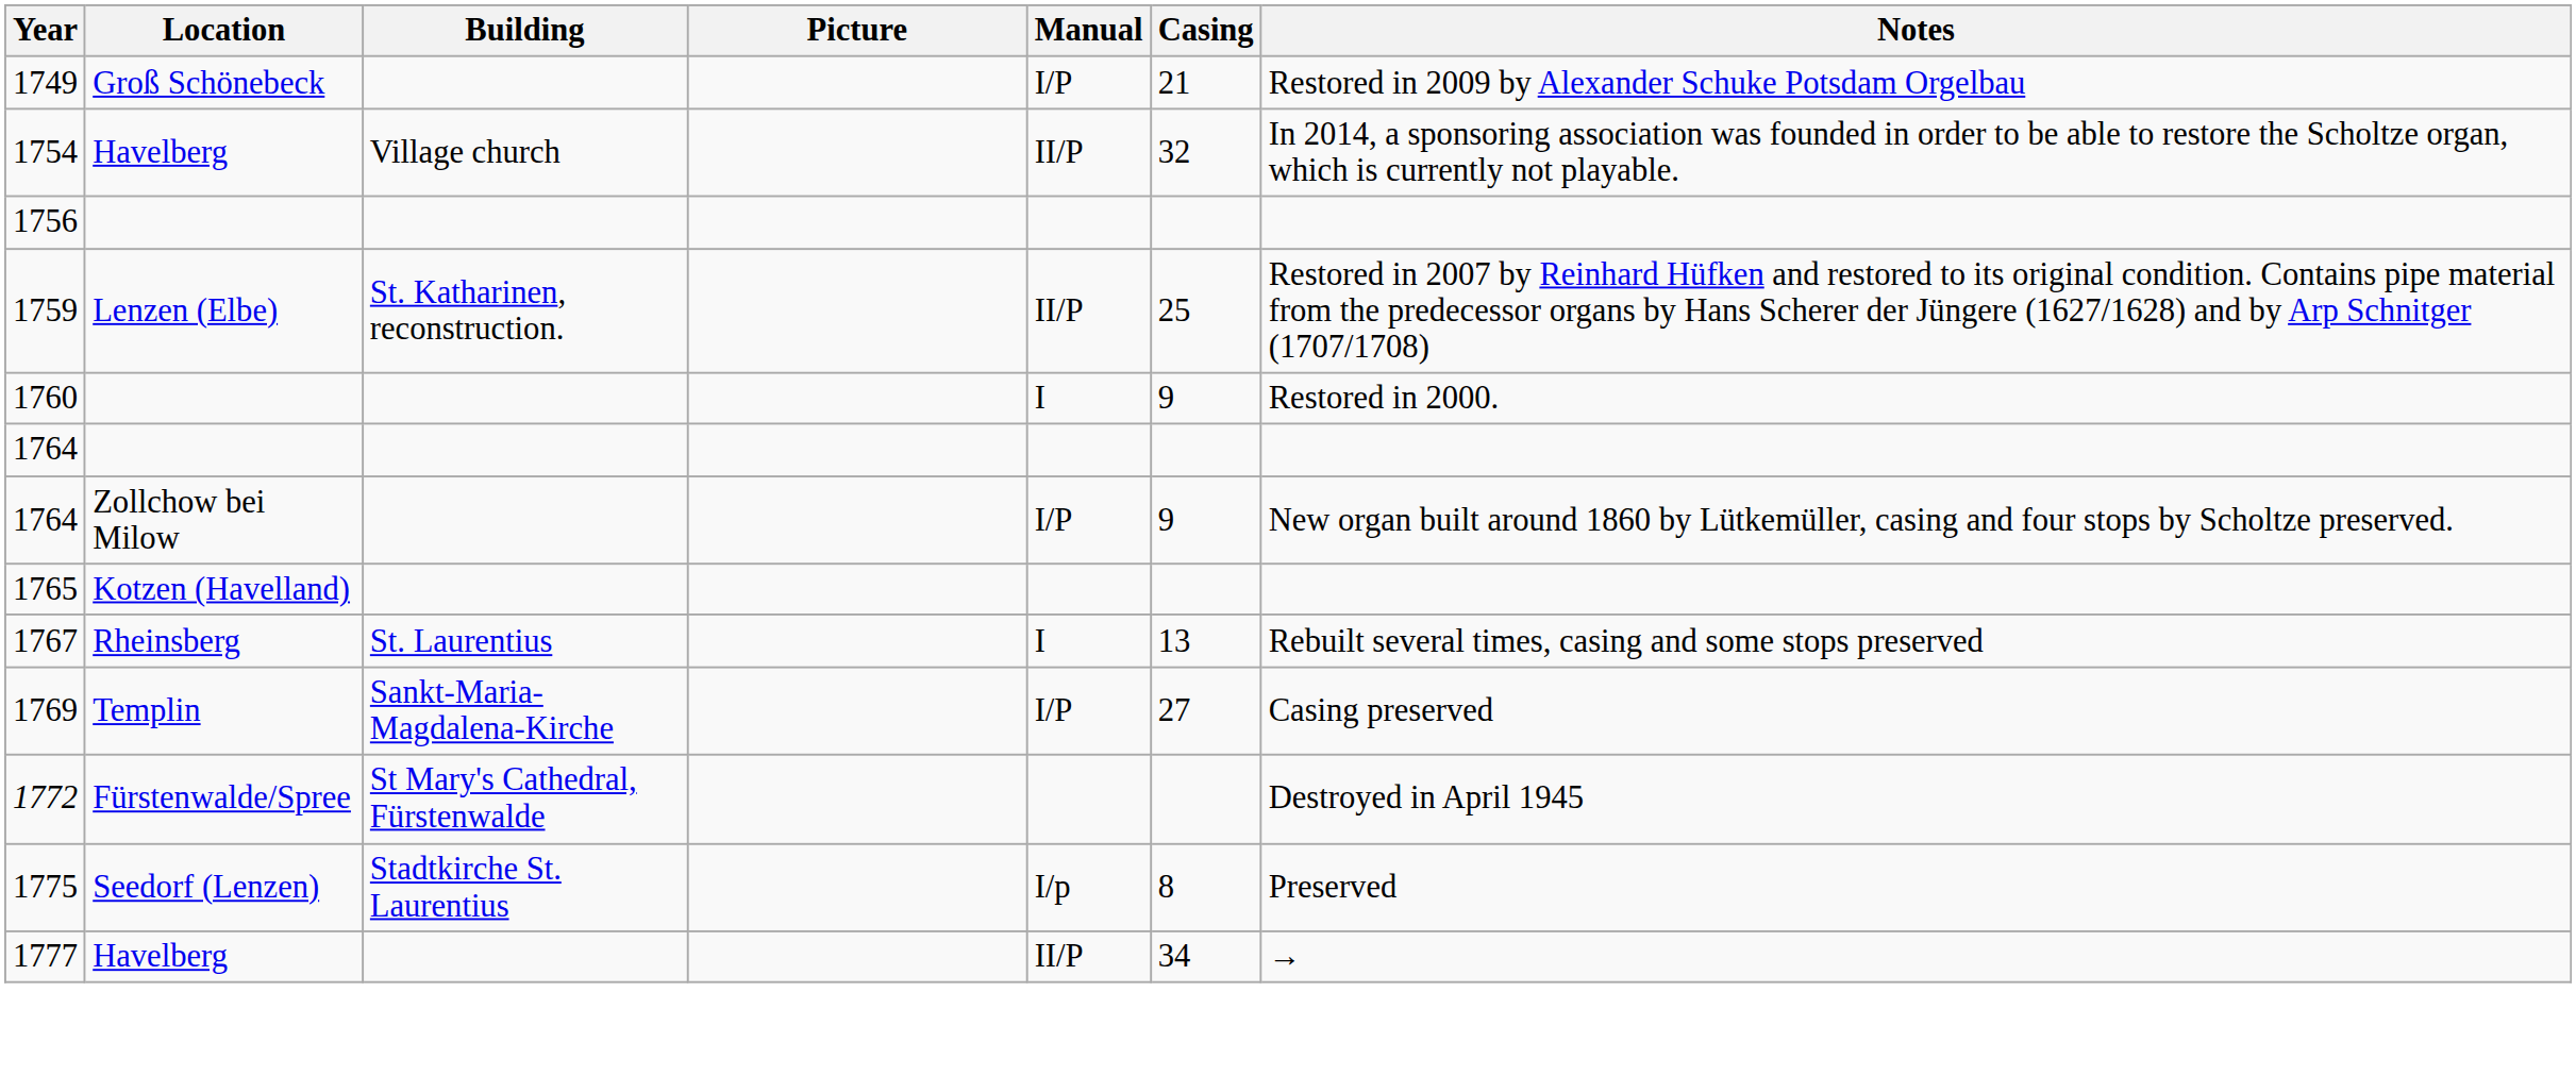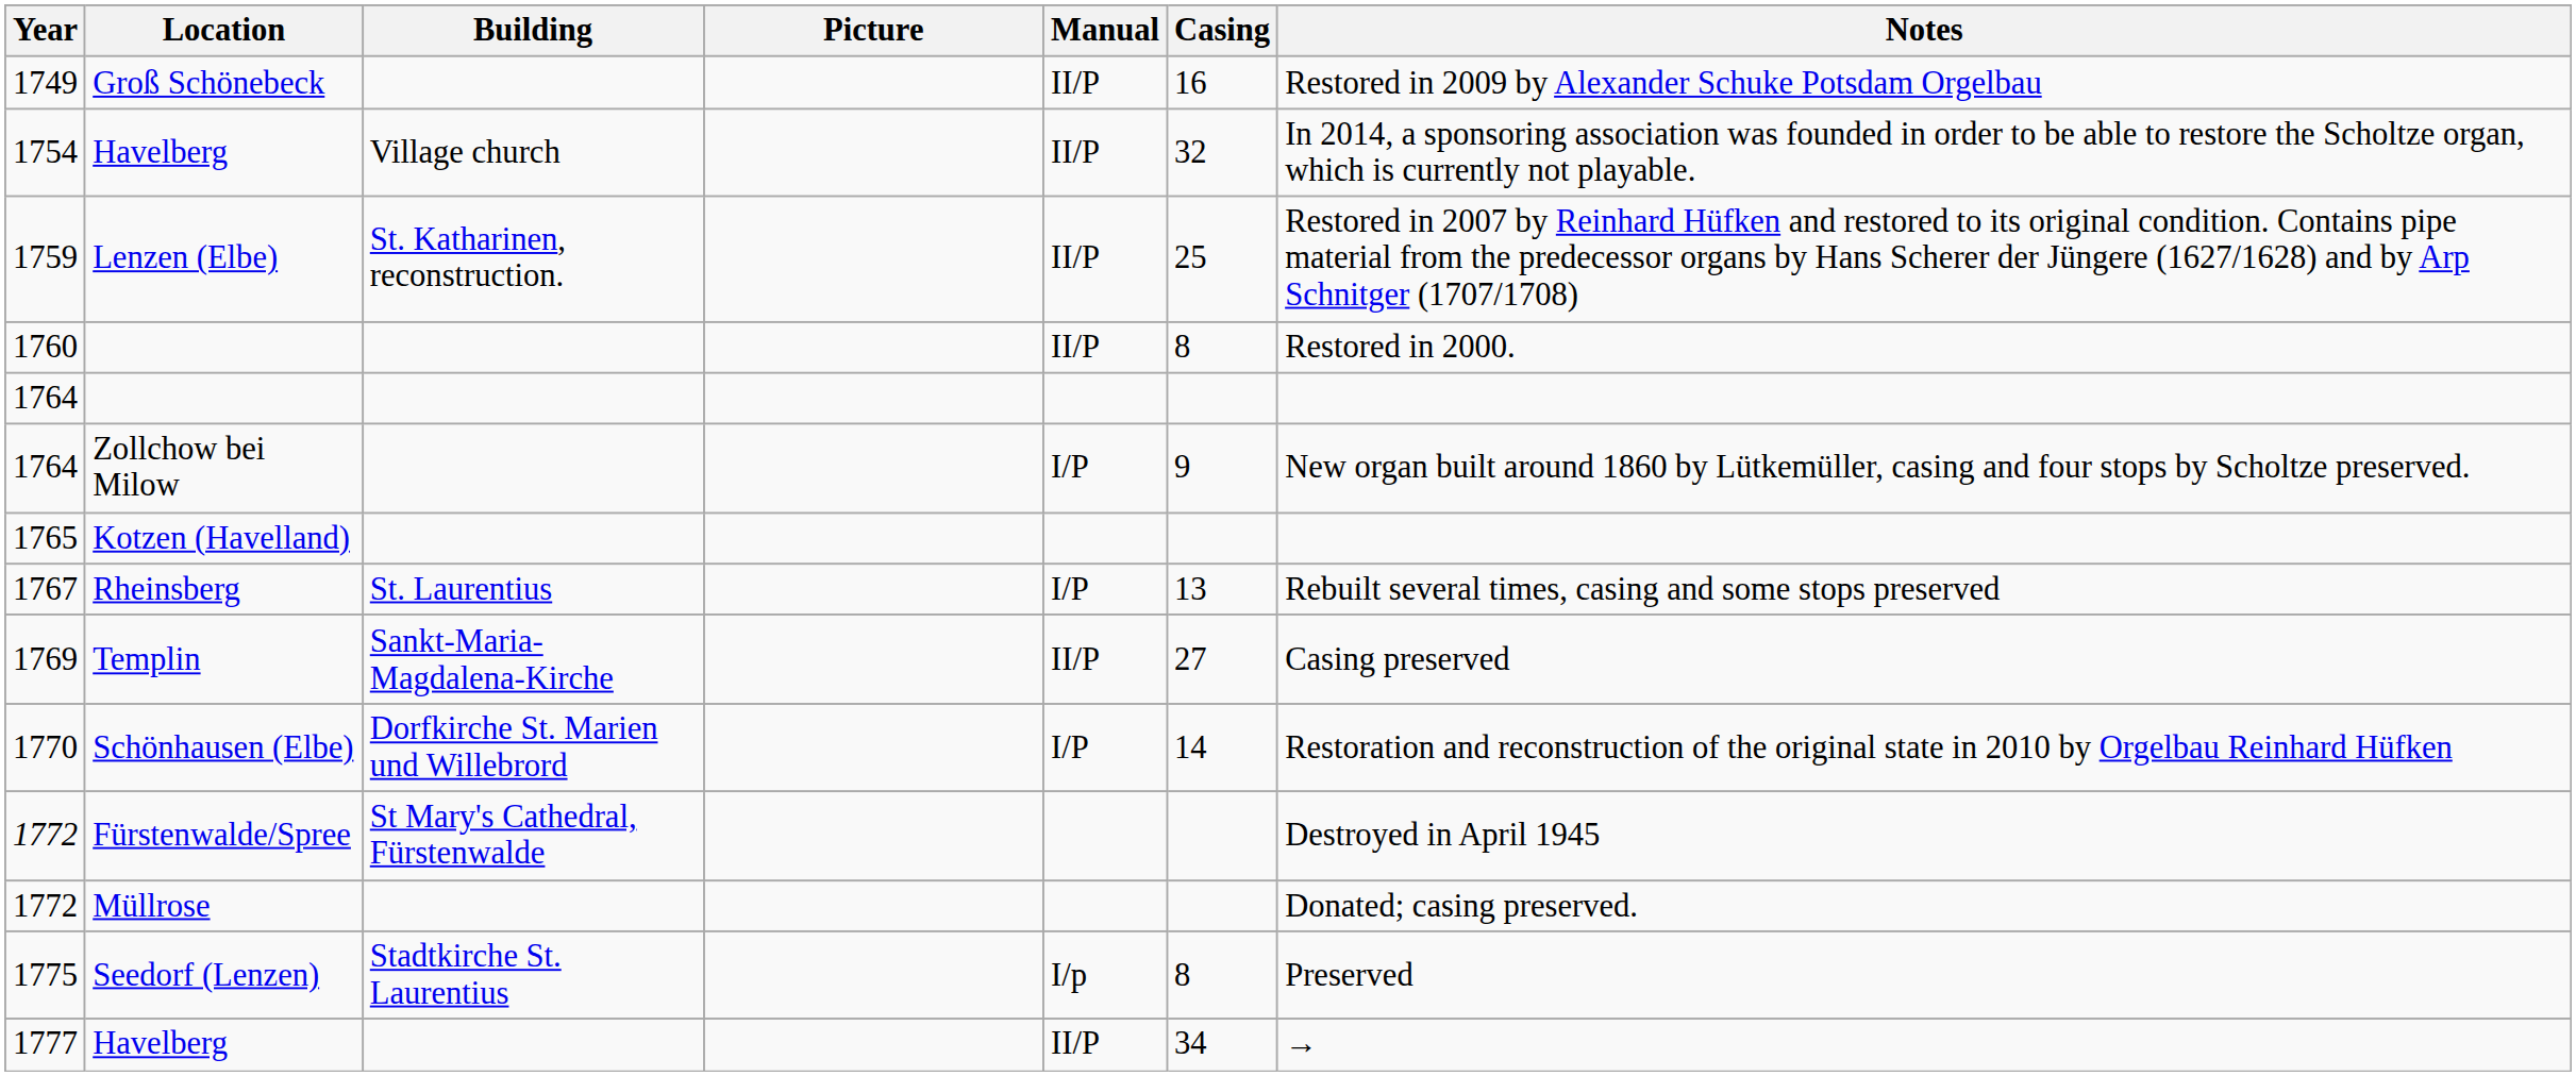1749 | Manual: I/P -> II/P
1749 | Casing: 21 -> 16
- row: 1756
1760 | Manual: I -> II/P
1760 | Casing: 9 -> 8
1767 | Manual: I -> I/P
1769 | Manual: I/P -> II/P
+ row: 1770 | Schönhausen (Elbe) | Dorfkirche St. Marien und Willebrord | I/P | 14 | Restoration and reconstruction of the original state in 2010 by Orgelbau Reinhard Hüfken
+ row: 1772 | Müllrose | Donated; casing preserved.
